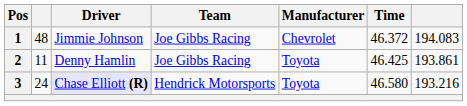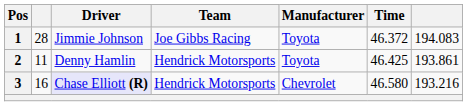1 | column 2: 48 -> 28
1 | Manufacturer: Chevrolet -> Toyota
2 | Team: Joe Gibbs Racing -> Hendrick Motorsports
3 | column 2: 24 -> 16
3 | Manufacturer: Toyota -> Chevrolet
